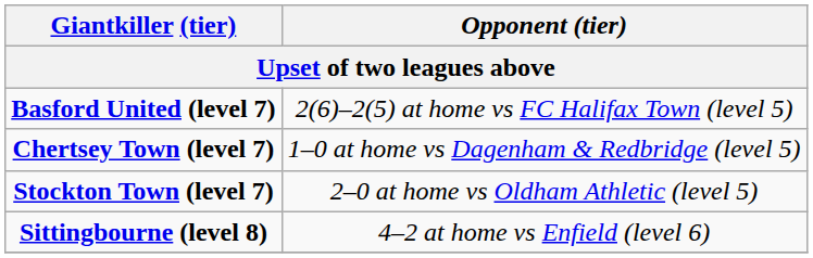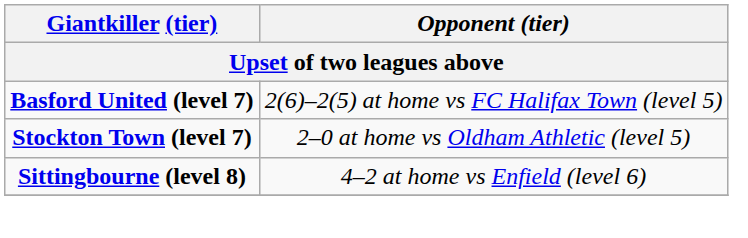- row: Chertsey Town (level 7) | 1–0 at home vs Dagenham & Redbridge (level 5)
